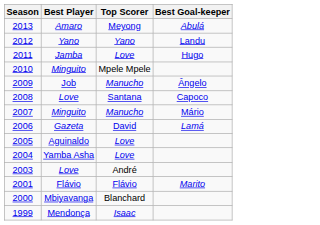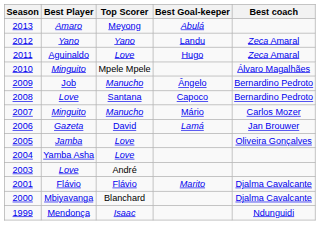+ column: Best coach | Zeca Amaral | Zeca Amaral | Álvaro Magalhães | Bernardino Pedroto | Bernardino Pedroto | Carlos Mozer | Jan Brouwer | Oliveira Gonçalves | Djalma Cavalcante | Djalma Cavalcante | Ndunguidi
2011 | Best Player: Jamba -> Aguinaldo
2005 | Best Player: Aguinaldo -> Jamba
